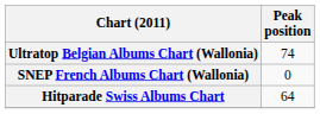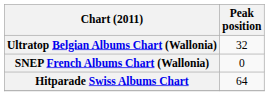Ultratop Belgian Albums Chart (Wallonia) | Peak position: 74 -> 32
